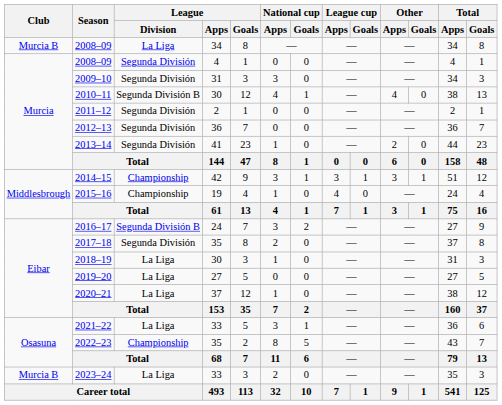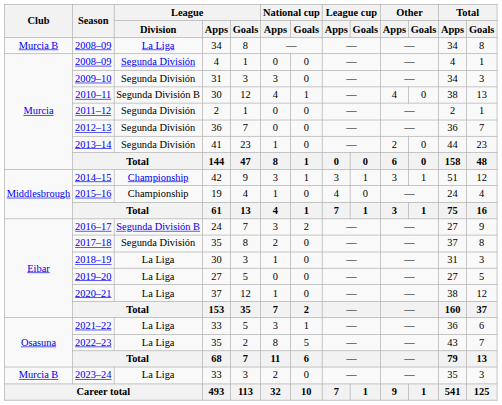2022–23 | League / Division: Championship -> La Liga
